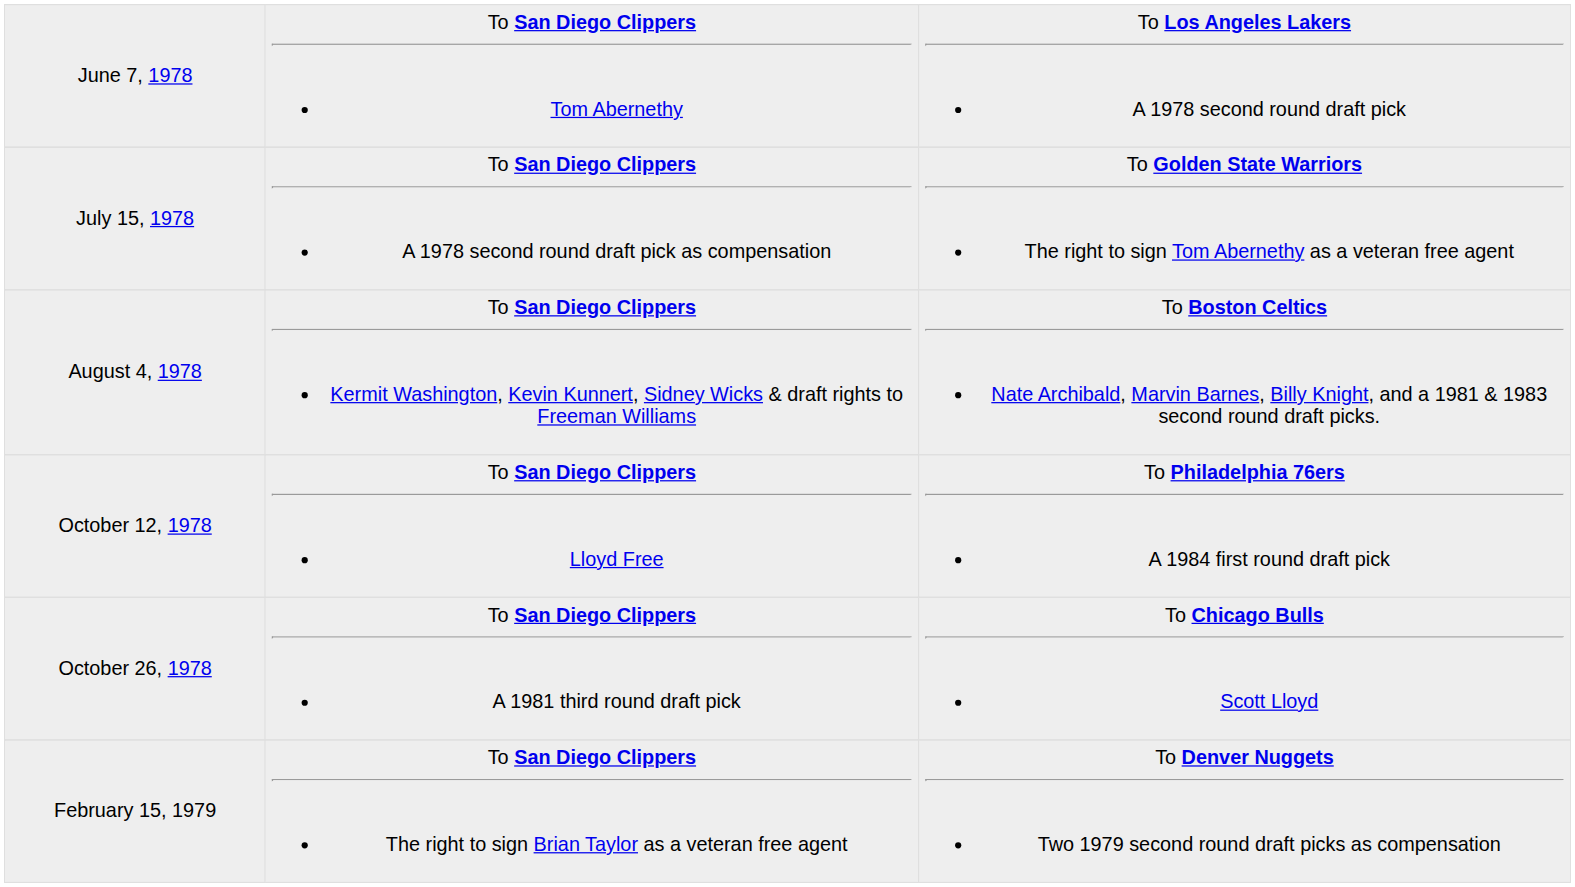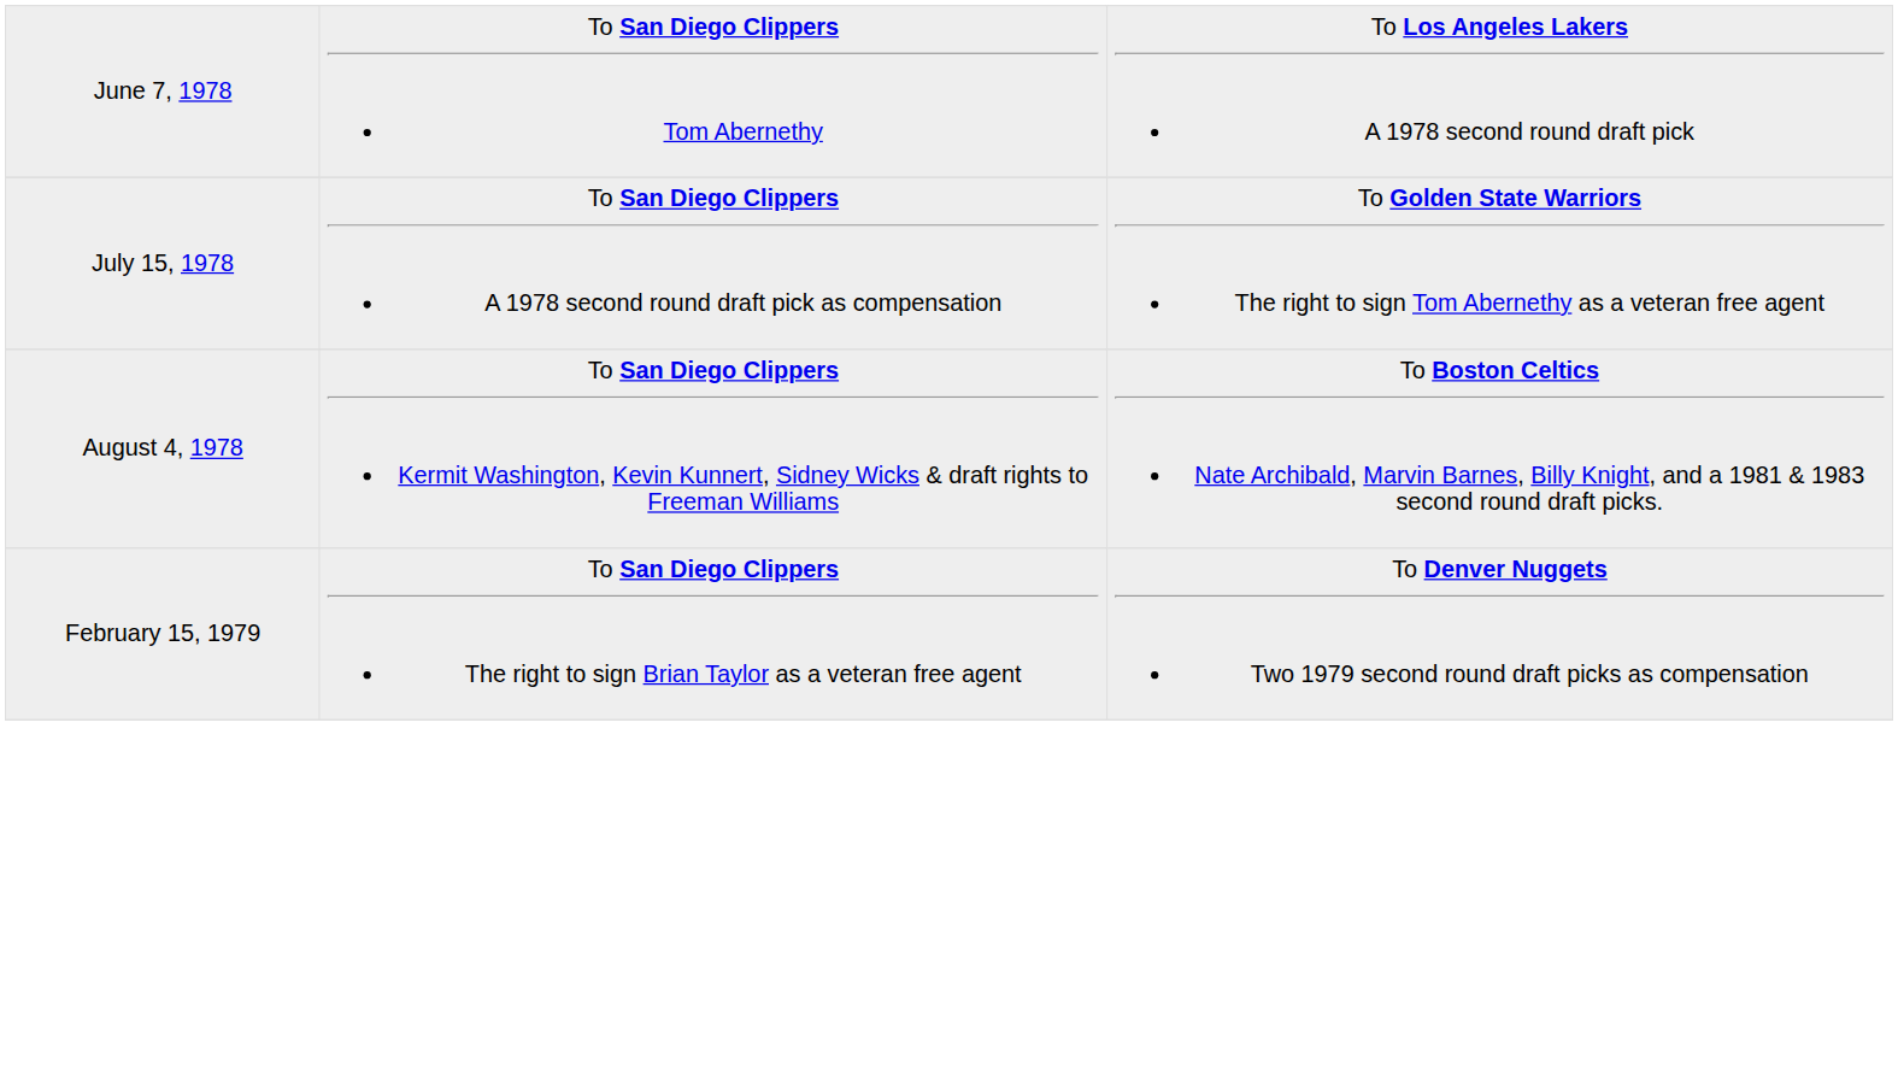- row: October 12, 1978 | To San Diego Clippers Lloyd Free | To Philadelphia 76ers A 1984 first round draft pick
- row: October 26, 1978 | To San Diego Clippers A 1981 third round draft pick | To Chicago Bulls Scott Lloyd
